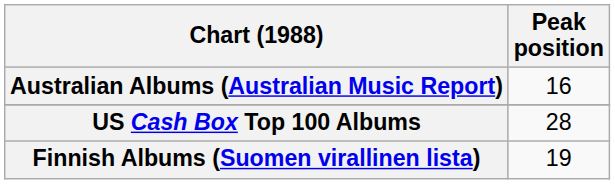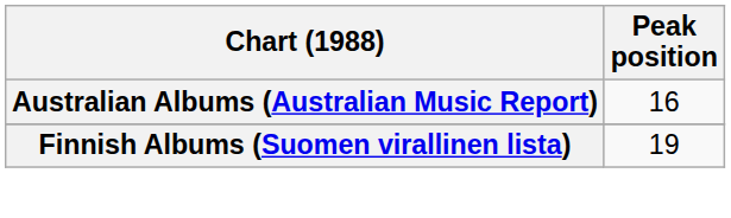- row: US Cash Box Top 100 Albums | 28
